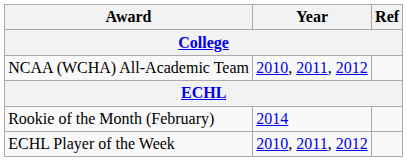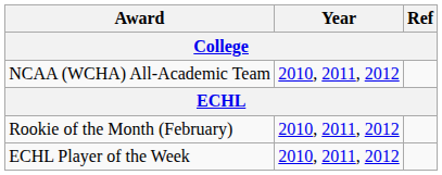Rookie of the Month (February) | Year: 2014 -> 2010, 2011, 2012
